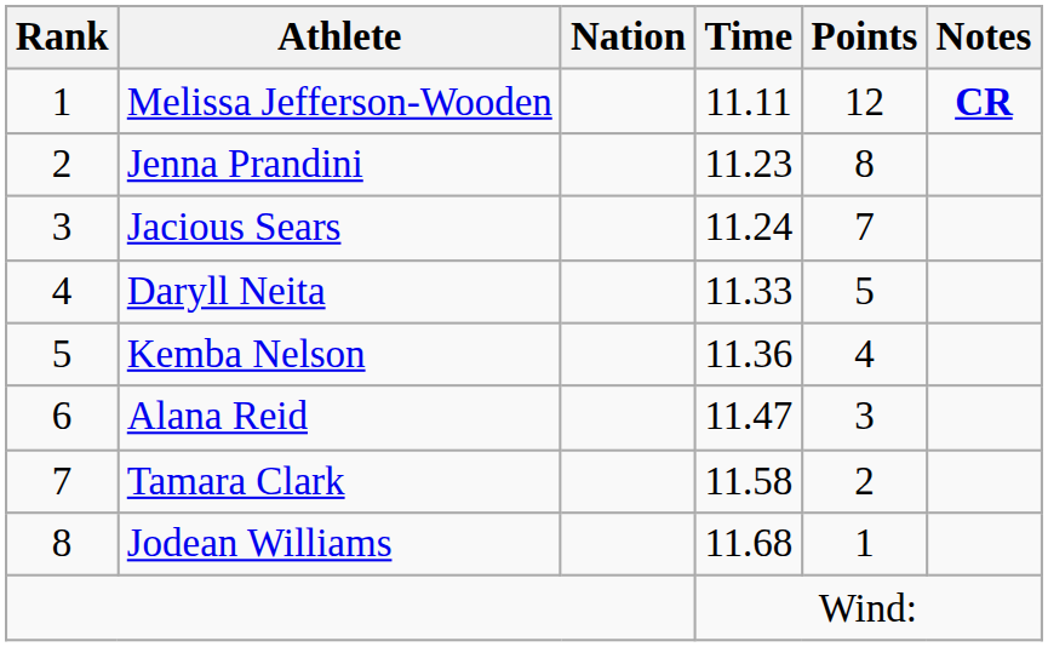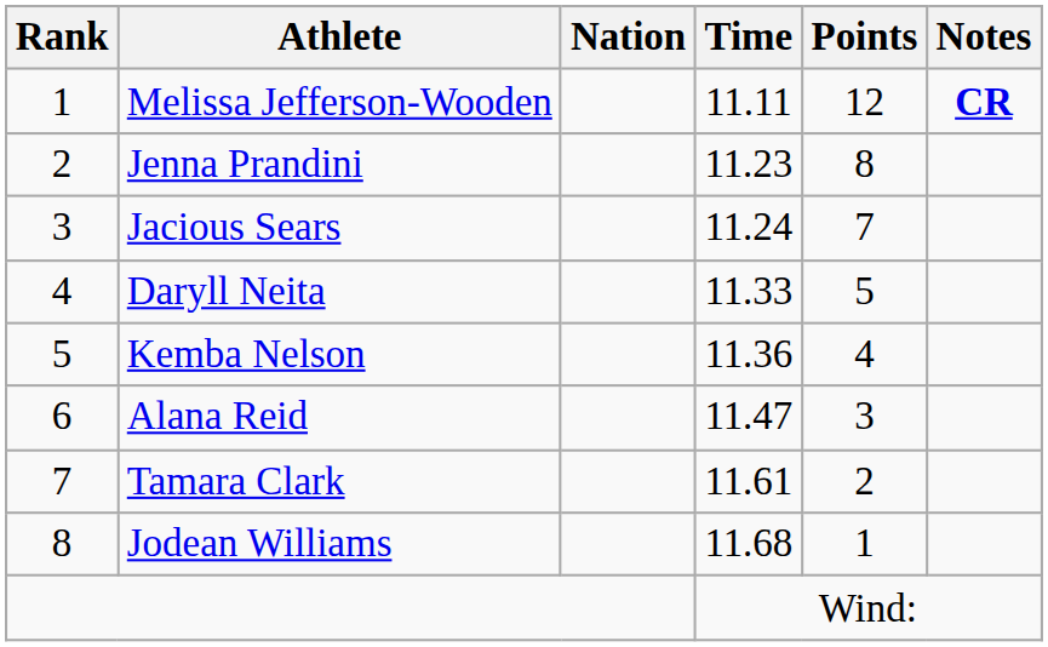Tamara Clark | Time: 11.58 -> 11.61
